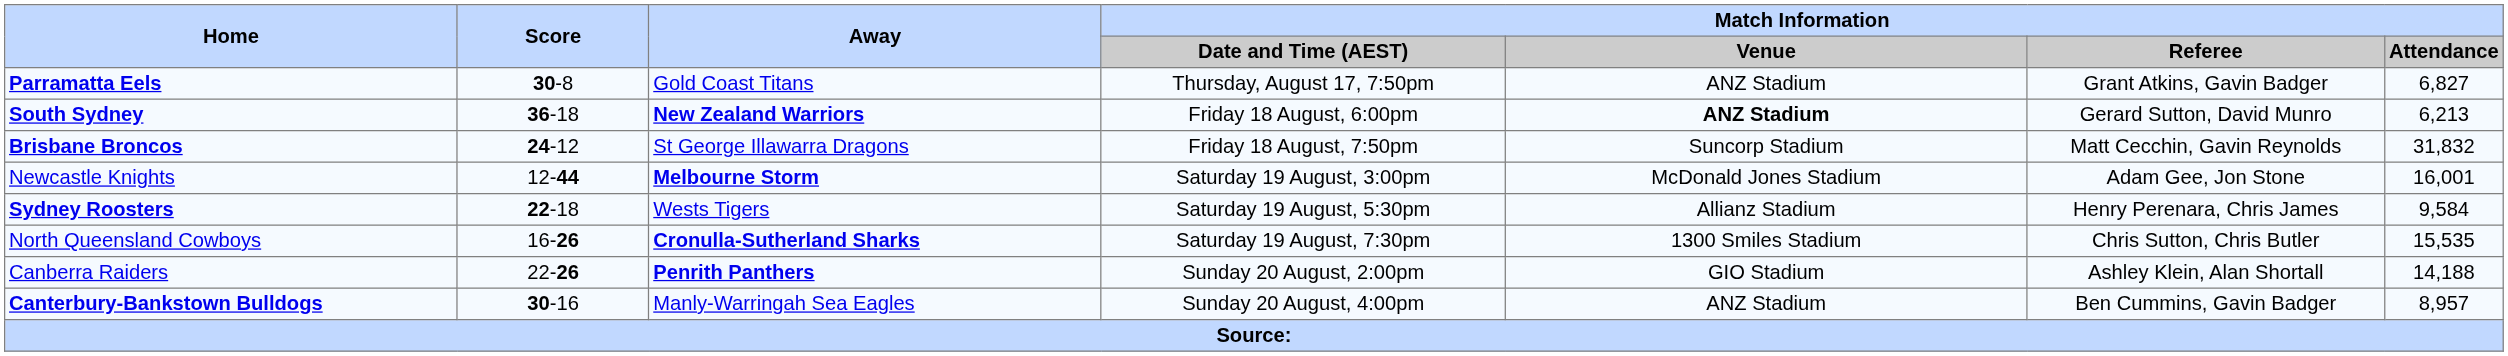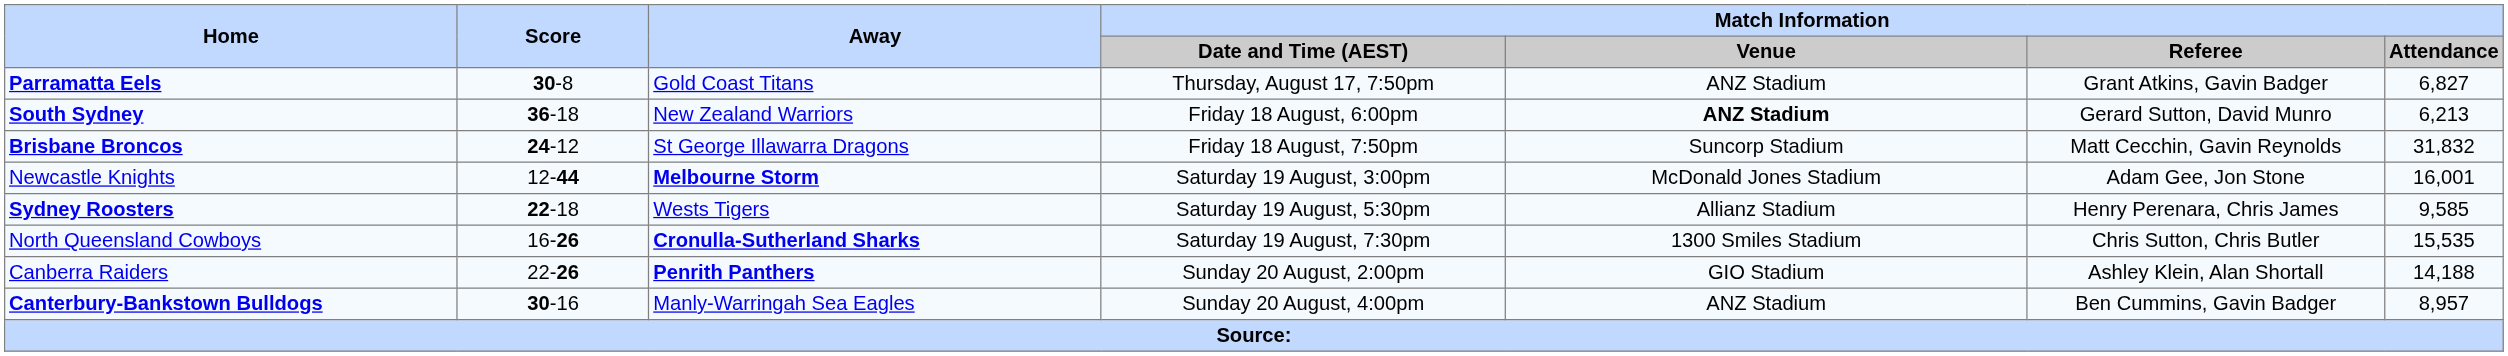South Sydney | Away: bold -> normal
Sydney Roosters | Match Information / Attendance: 9,584 -> 9,585
